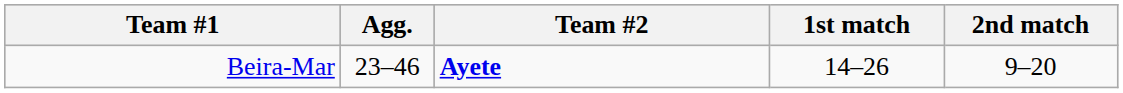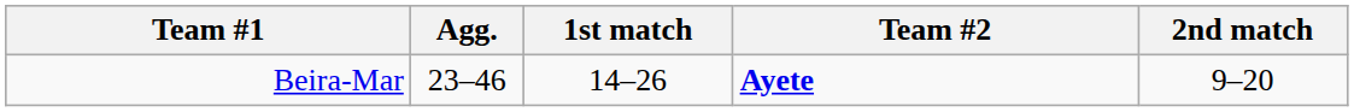columns swapped: Team #2 <-> 1st match
